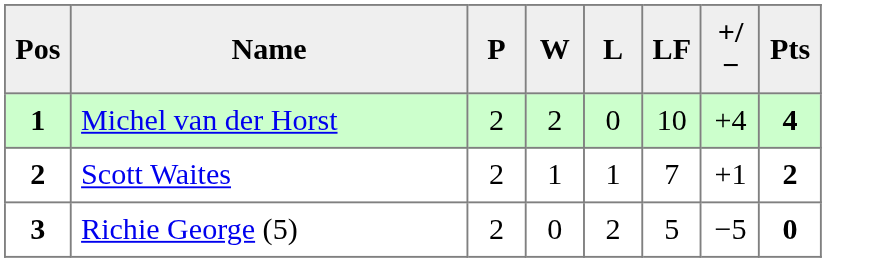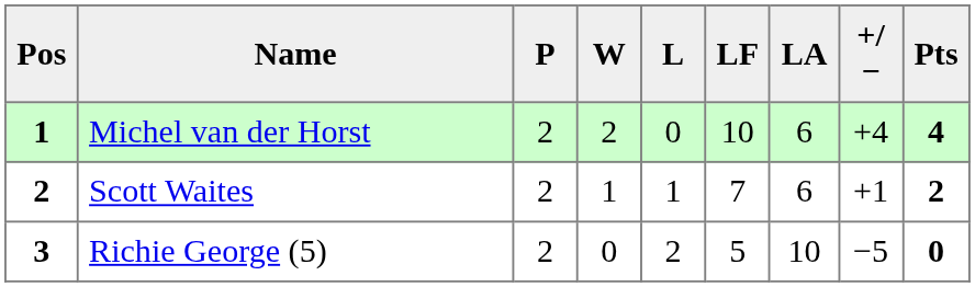+ column: LA | 6 | 6 | 10
